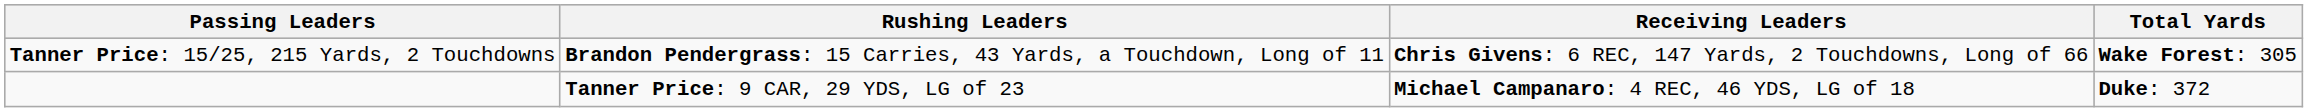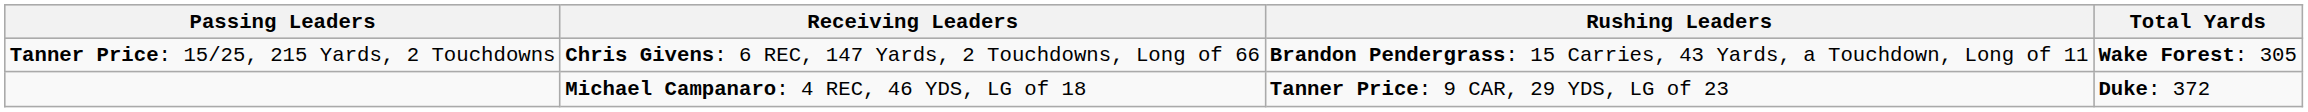columns swapped: Rushing Leaders <-> Receiving Leaders
